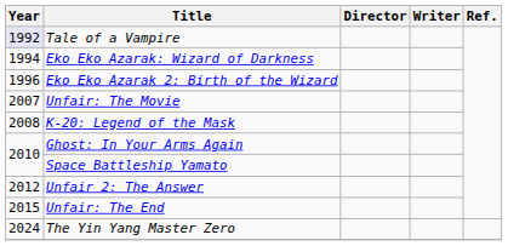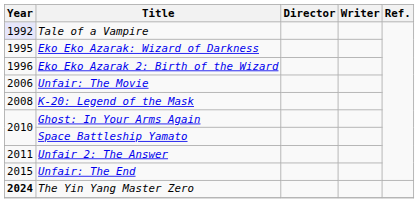Eko Eko Azarak: Wizard of Darkness | Year: 1994 -> 1995
Unfair: The Movie | Year: 2007 -> 2006
Unfair 2: The Answer | Year: 2012 -> 2011
The Yin Yang Master Zero | Year: normal -> bold
